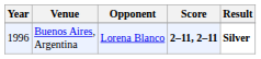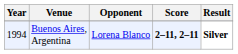Buenos Aires, Argentina | Year: 1996 -> 1994
